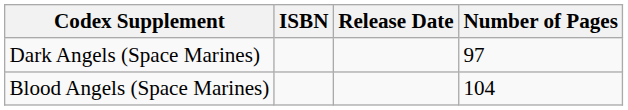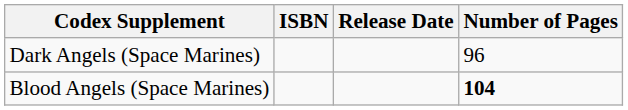Dark Angels (Space Marines) | Number of Pages: 97 -> 96
Blood Angels (Space Marines) | Number of Pages: normal -> bold
